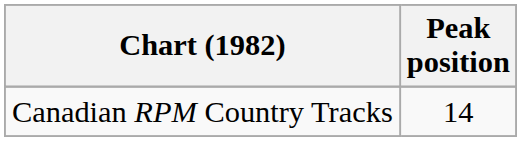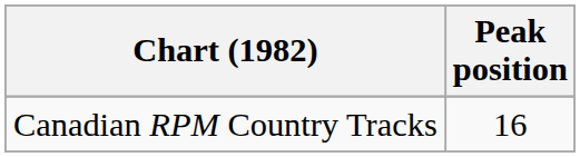Canadian RPM Country Tracks | Peak position: 14 -> 16
